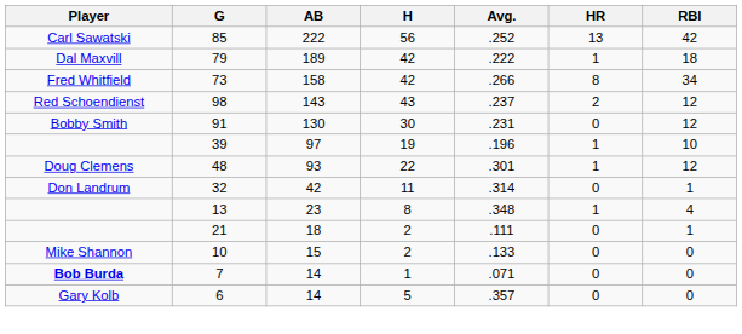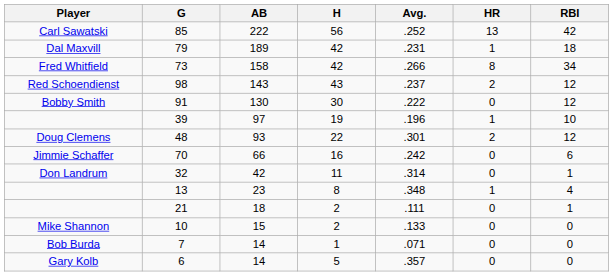79 | Avg.: .222 -> .231
91 | Avg.: .231 -> .222
48 | HR: 1 -> 2
+ row: Jimmie Schaffer | 70 | 66 | 16 | .242 | 0 | 6
7 | Player: bold -> normal
